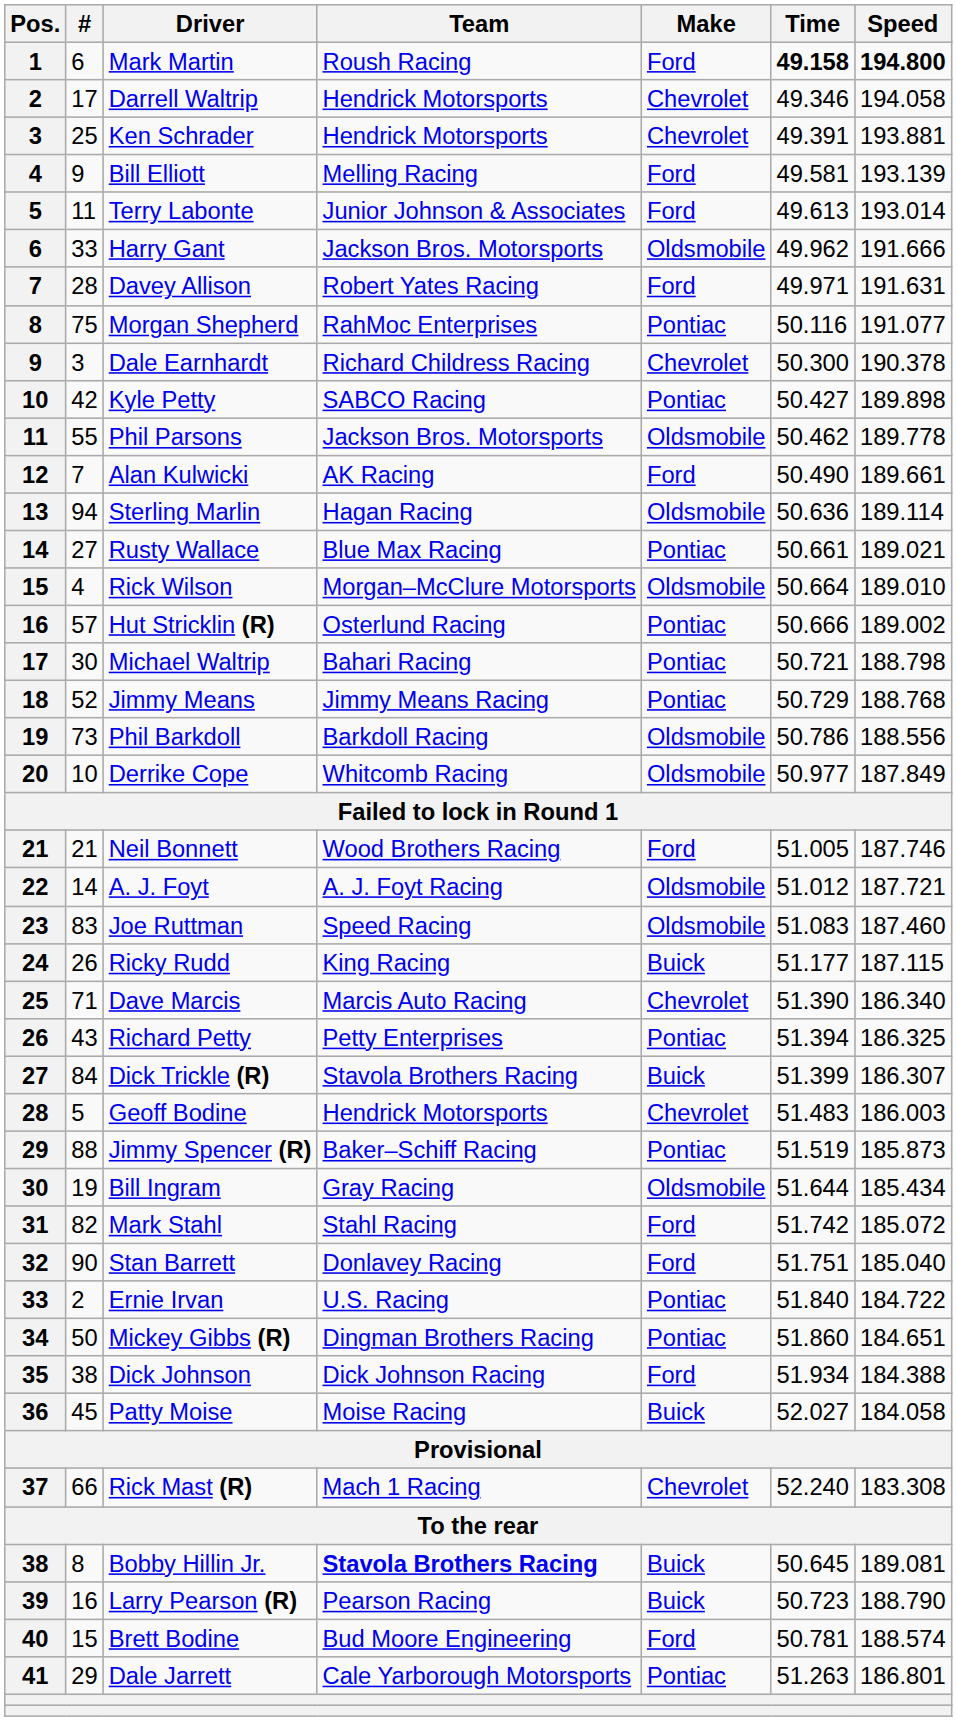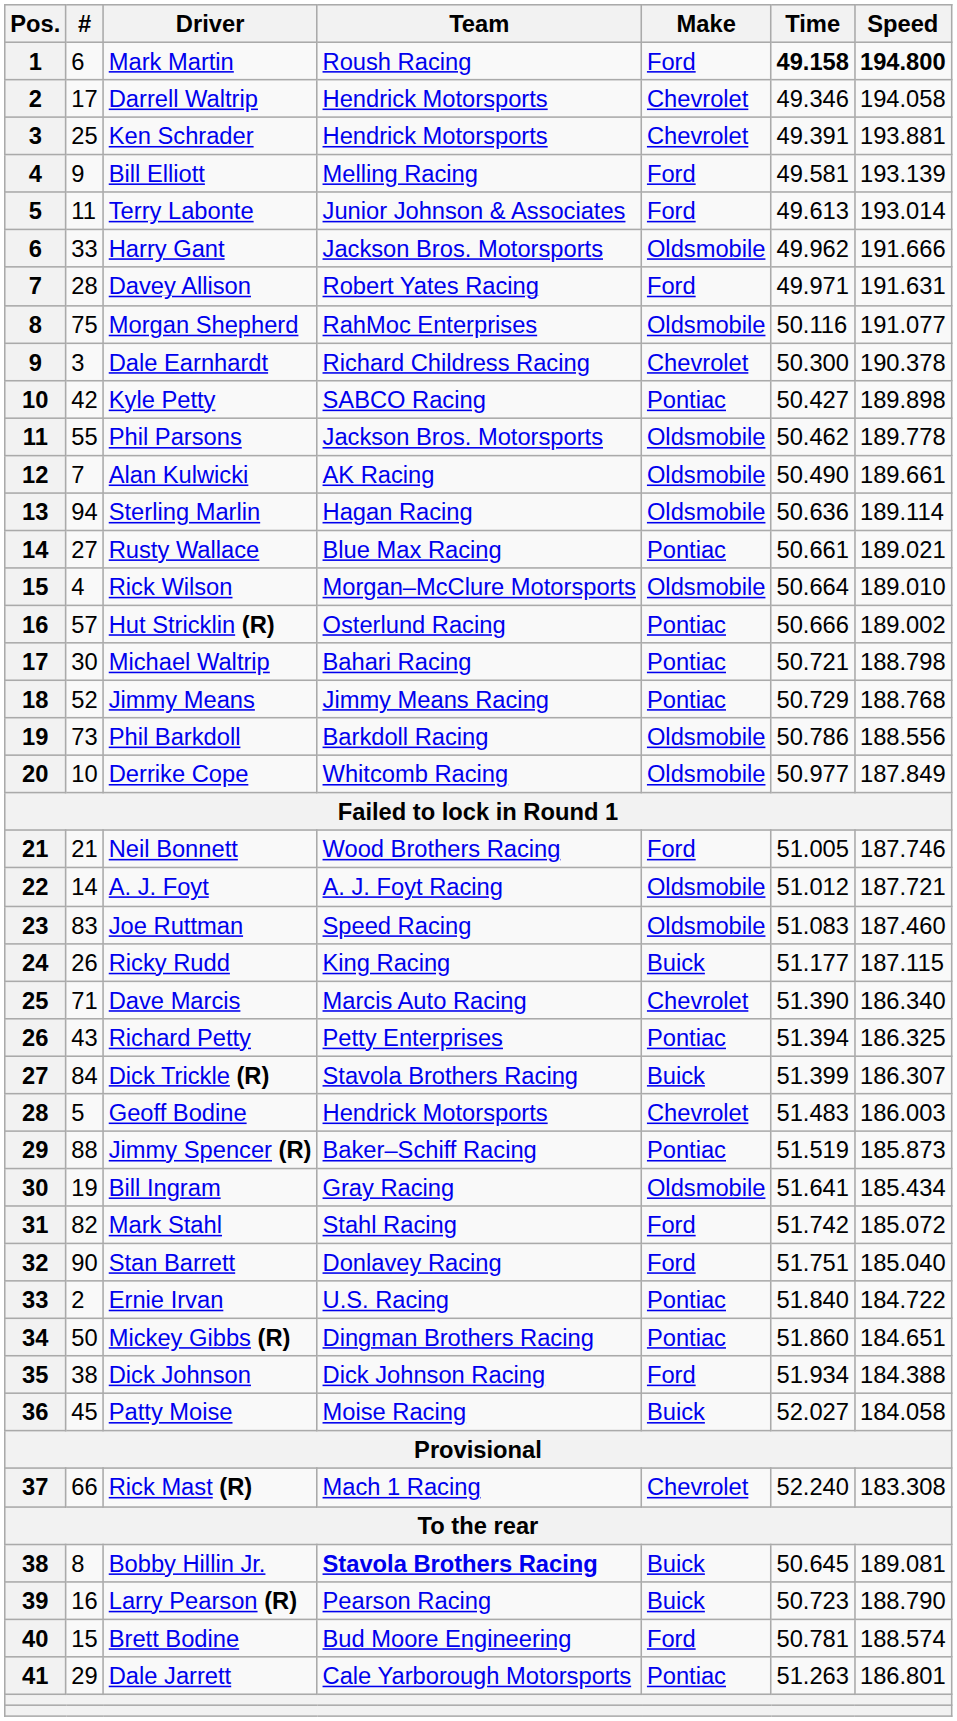Morgan Shepherd | Make: Pontiac -> Oldsmobile
Alan Kulwicki | Make: Ford -> Oldsmobile
Bill Ingram | Time: 51.644 -> 51.641
